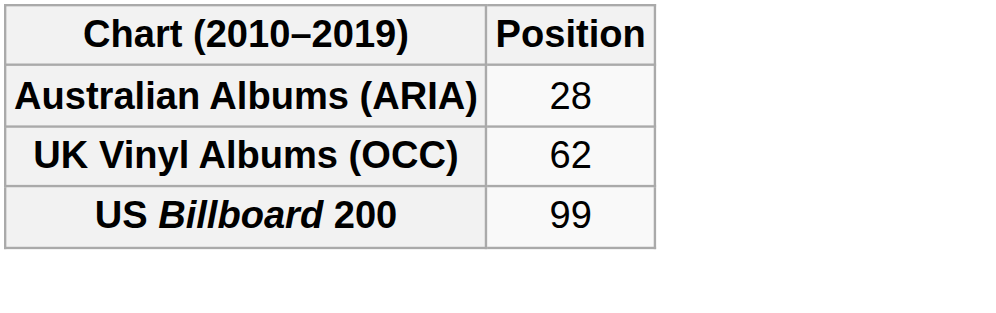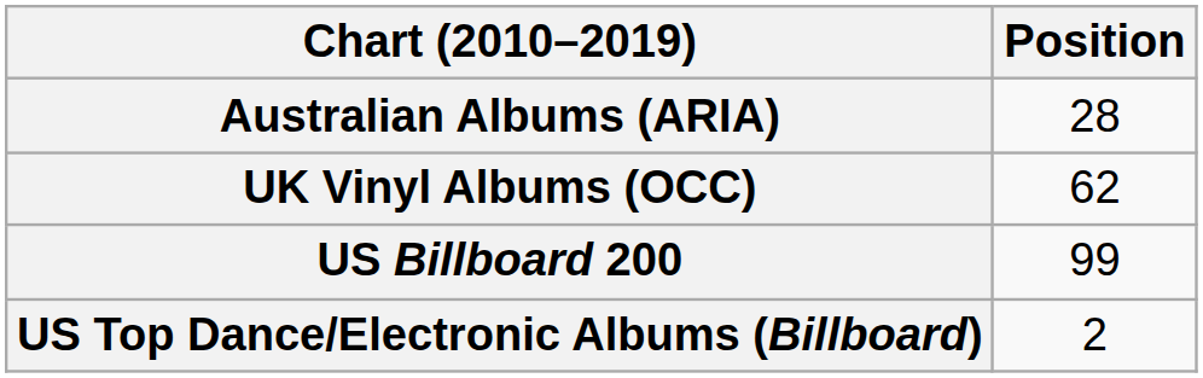+ row: US Top Dance/Electronic Albums (Billboard) | 2
